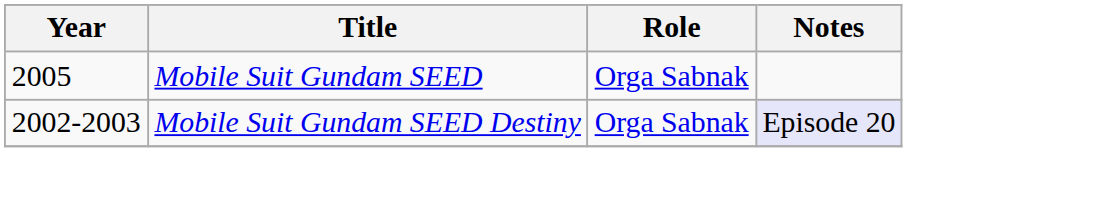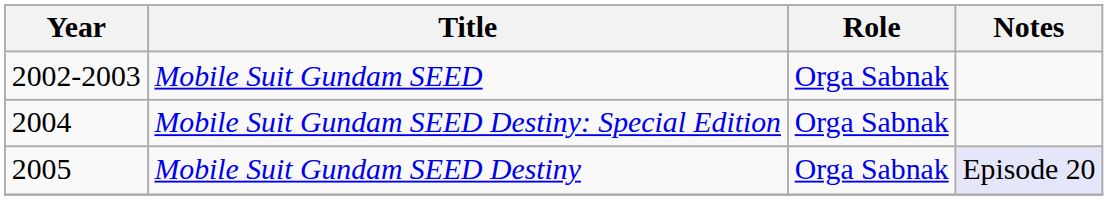Mobile Suit Gundam SEED | Year: 2005 -> 2002-2003
+ row: 2004 | Mobile Suit Gundam SEED Destiny: Special Edition | Orga Sabnak
Mobile Suit Gundam SEED Destiny | Year: 2002-2003 -> 2005
